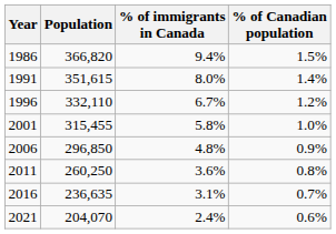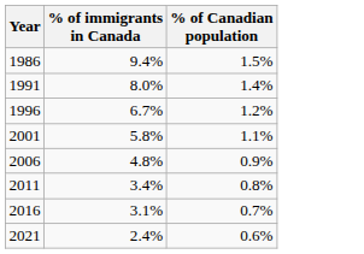- column: Population | 366,820 | 351,615 | 332,110 | 315,455 | 296,850 | 260,250 | 236,635 | 204,070
2001 | % of Canadian population: 1.0% -> 1.1%
2011 | % of immigrants in Canada: 3.6% -> 3.4%
